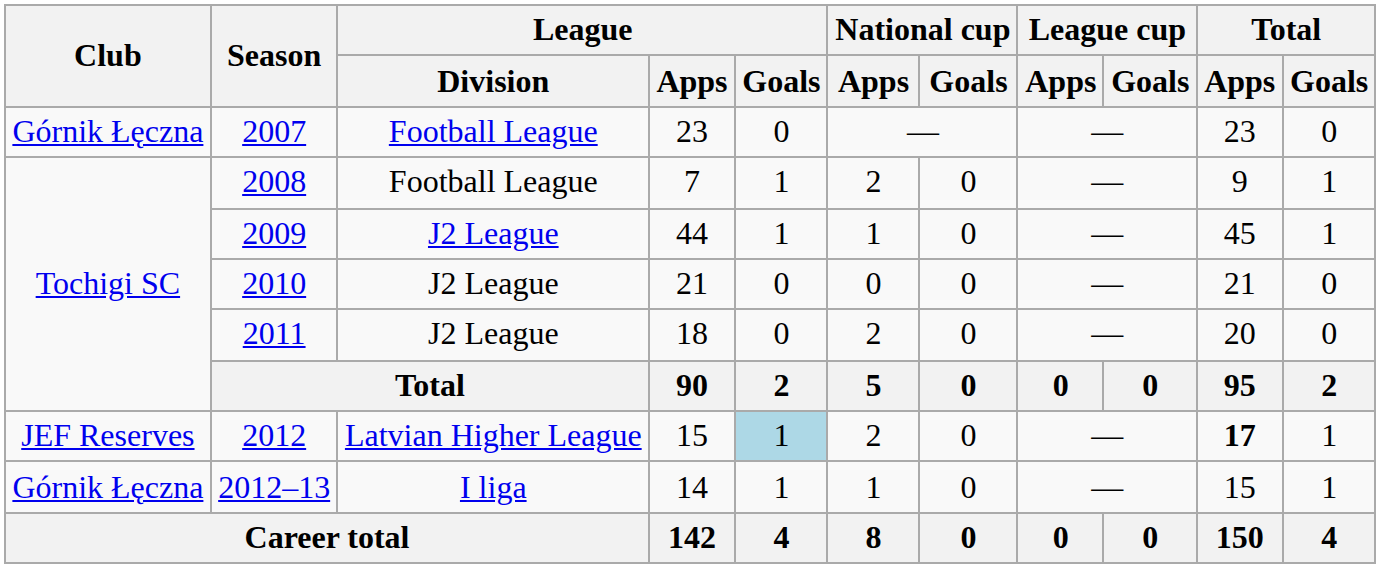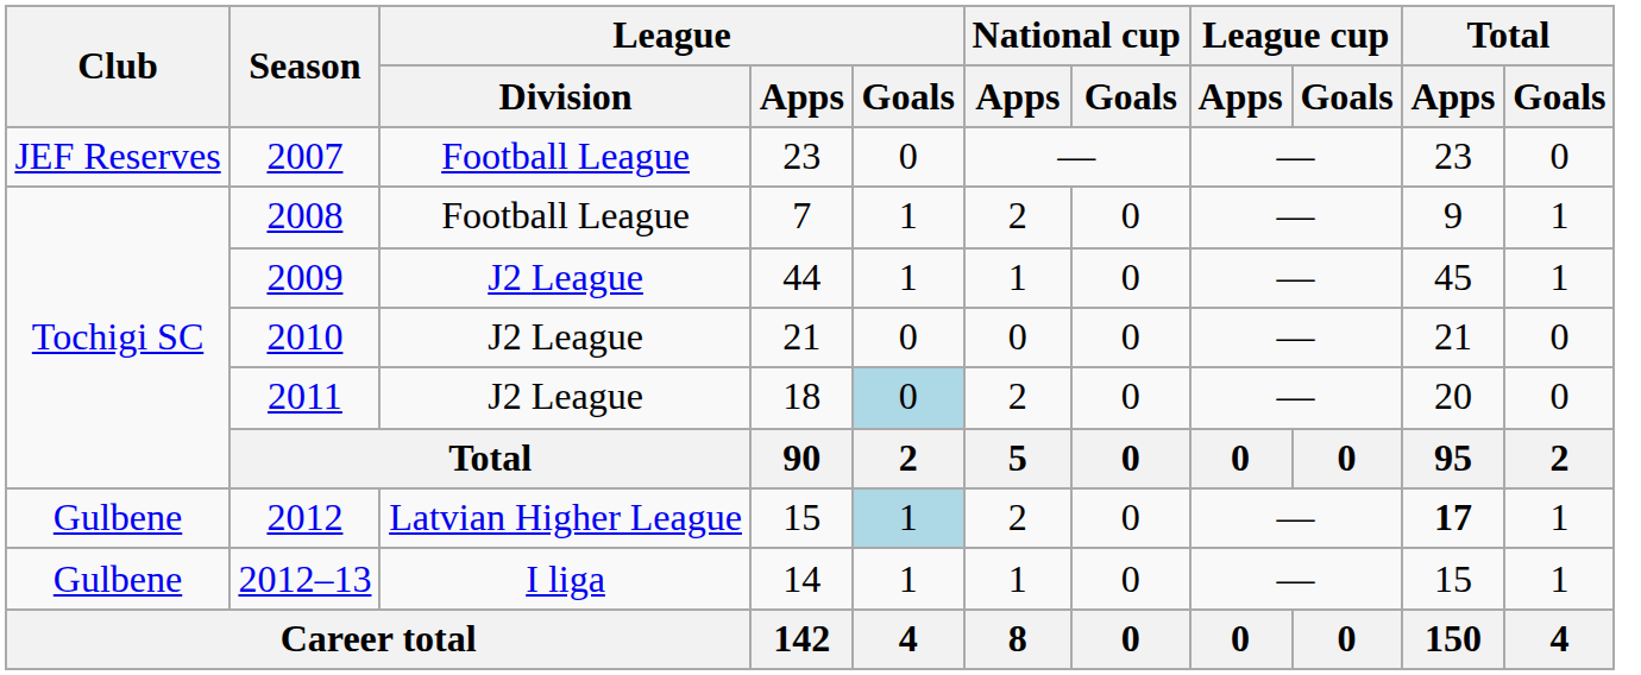2007 | Club: Górnik Łęczna -> JEF Reserves
2011 | League / Goals: no background -> lightblue background
2012 | Club: JEF Reserves -> Gulbene
2012–13 | Club: Górnik Łęczna -> Gulbene
